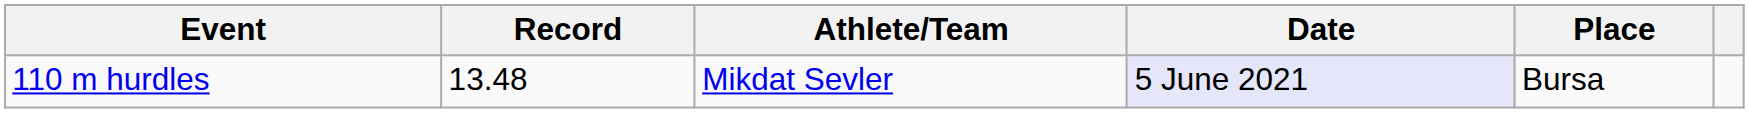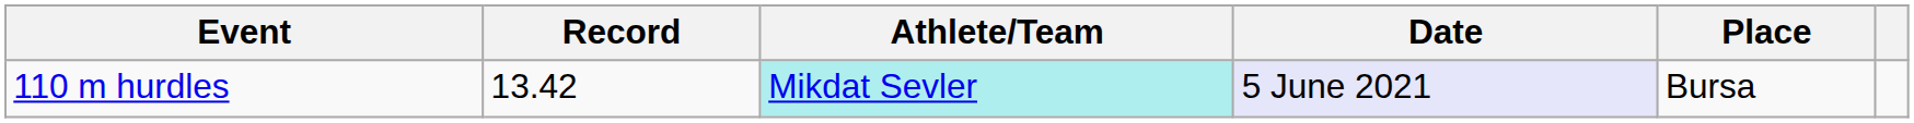110 m hurdles | Record: 13.48 -> 13.42
110 m hurdles | Athlete/Team: no background -> paleturquoise background
